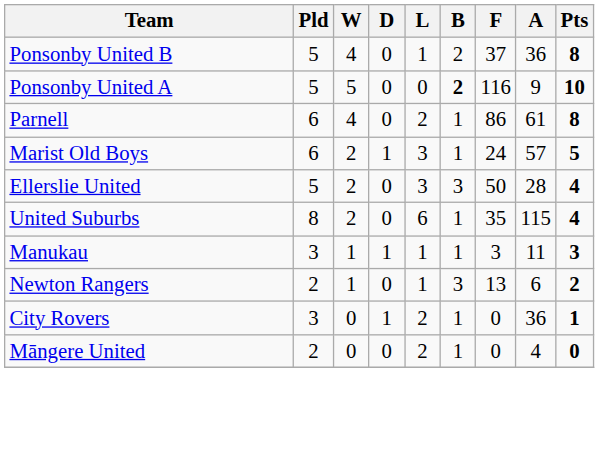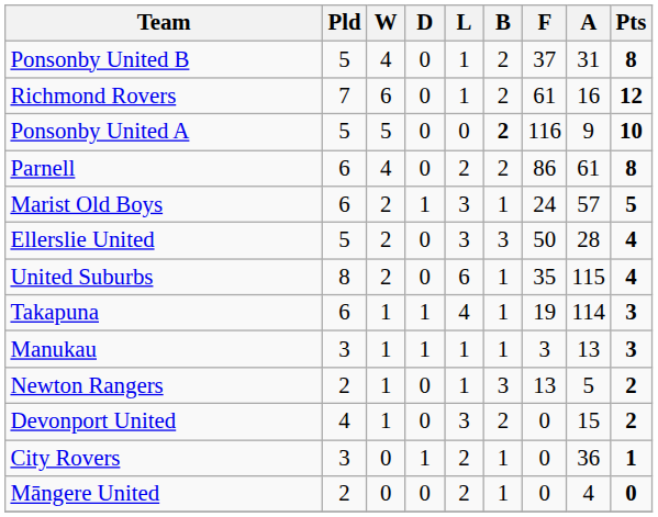Ponsonby United B | A: 36 -> 31
+ row: Richmond Rovers | 7 | 6 | 0 | 1 | 2 | 61 | 16 | 12
Parnell | B: 1 -> 2
+ row: Takapuna | 6 | 1 | 1 | 4 | 1 | 19 | 114 | 3
Manukau | A: 11 -> 13
Newton Rangers | A: 6 -> 5
+ row: Devonport United | 4 | 1 | 0 | 3 | 2 | 0 | 15 | 2
